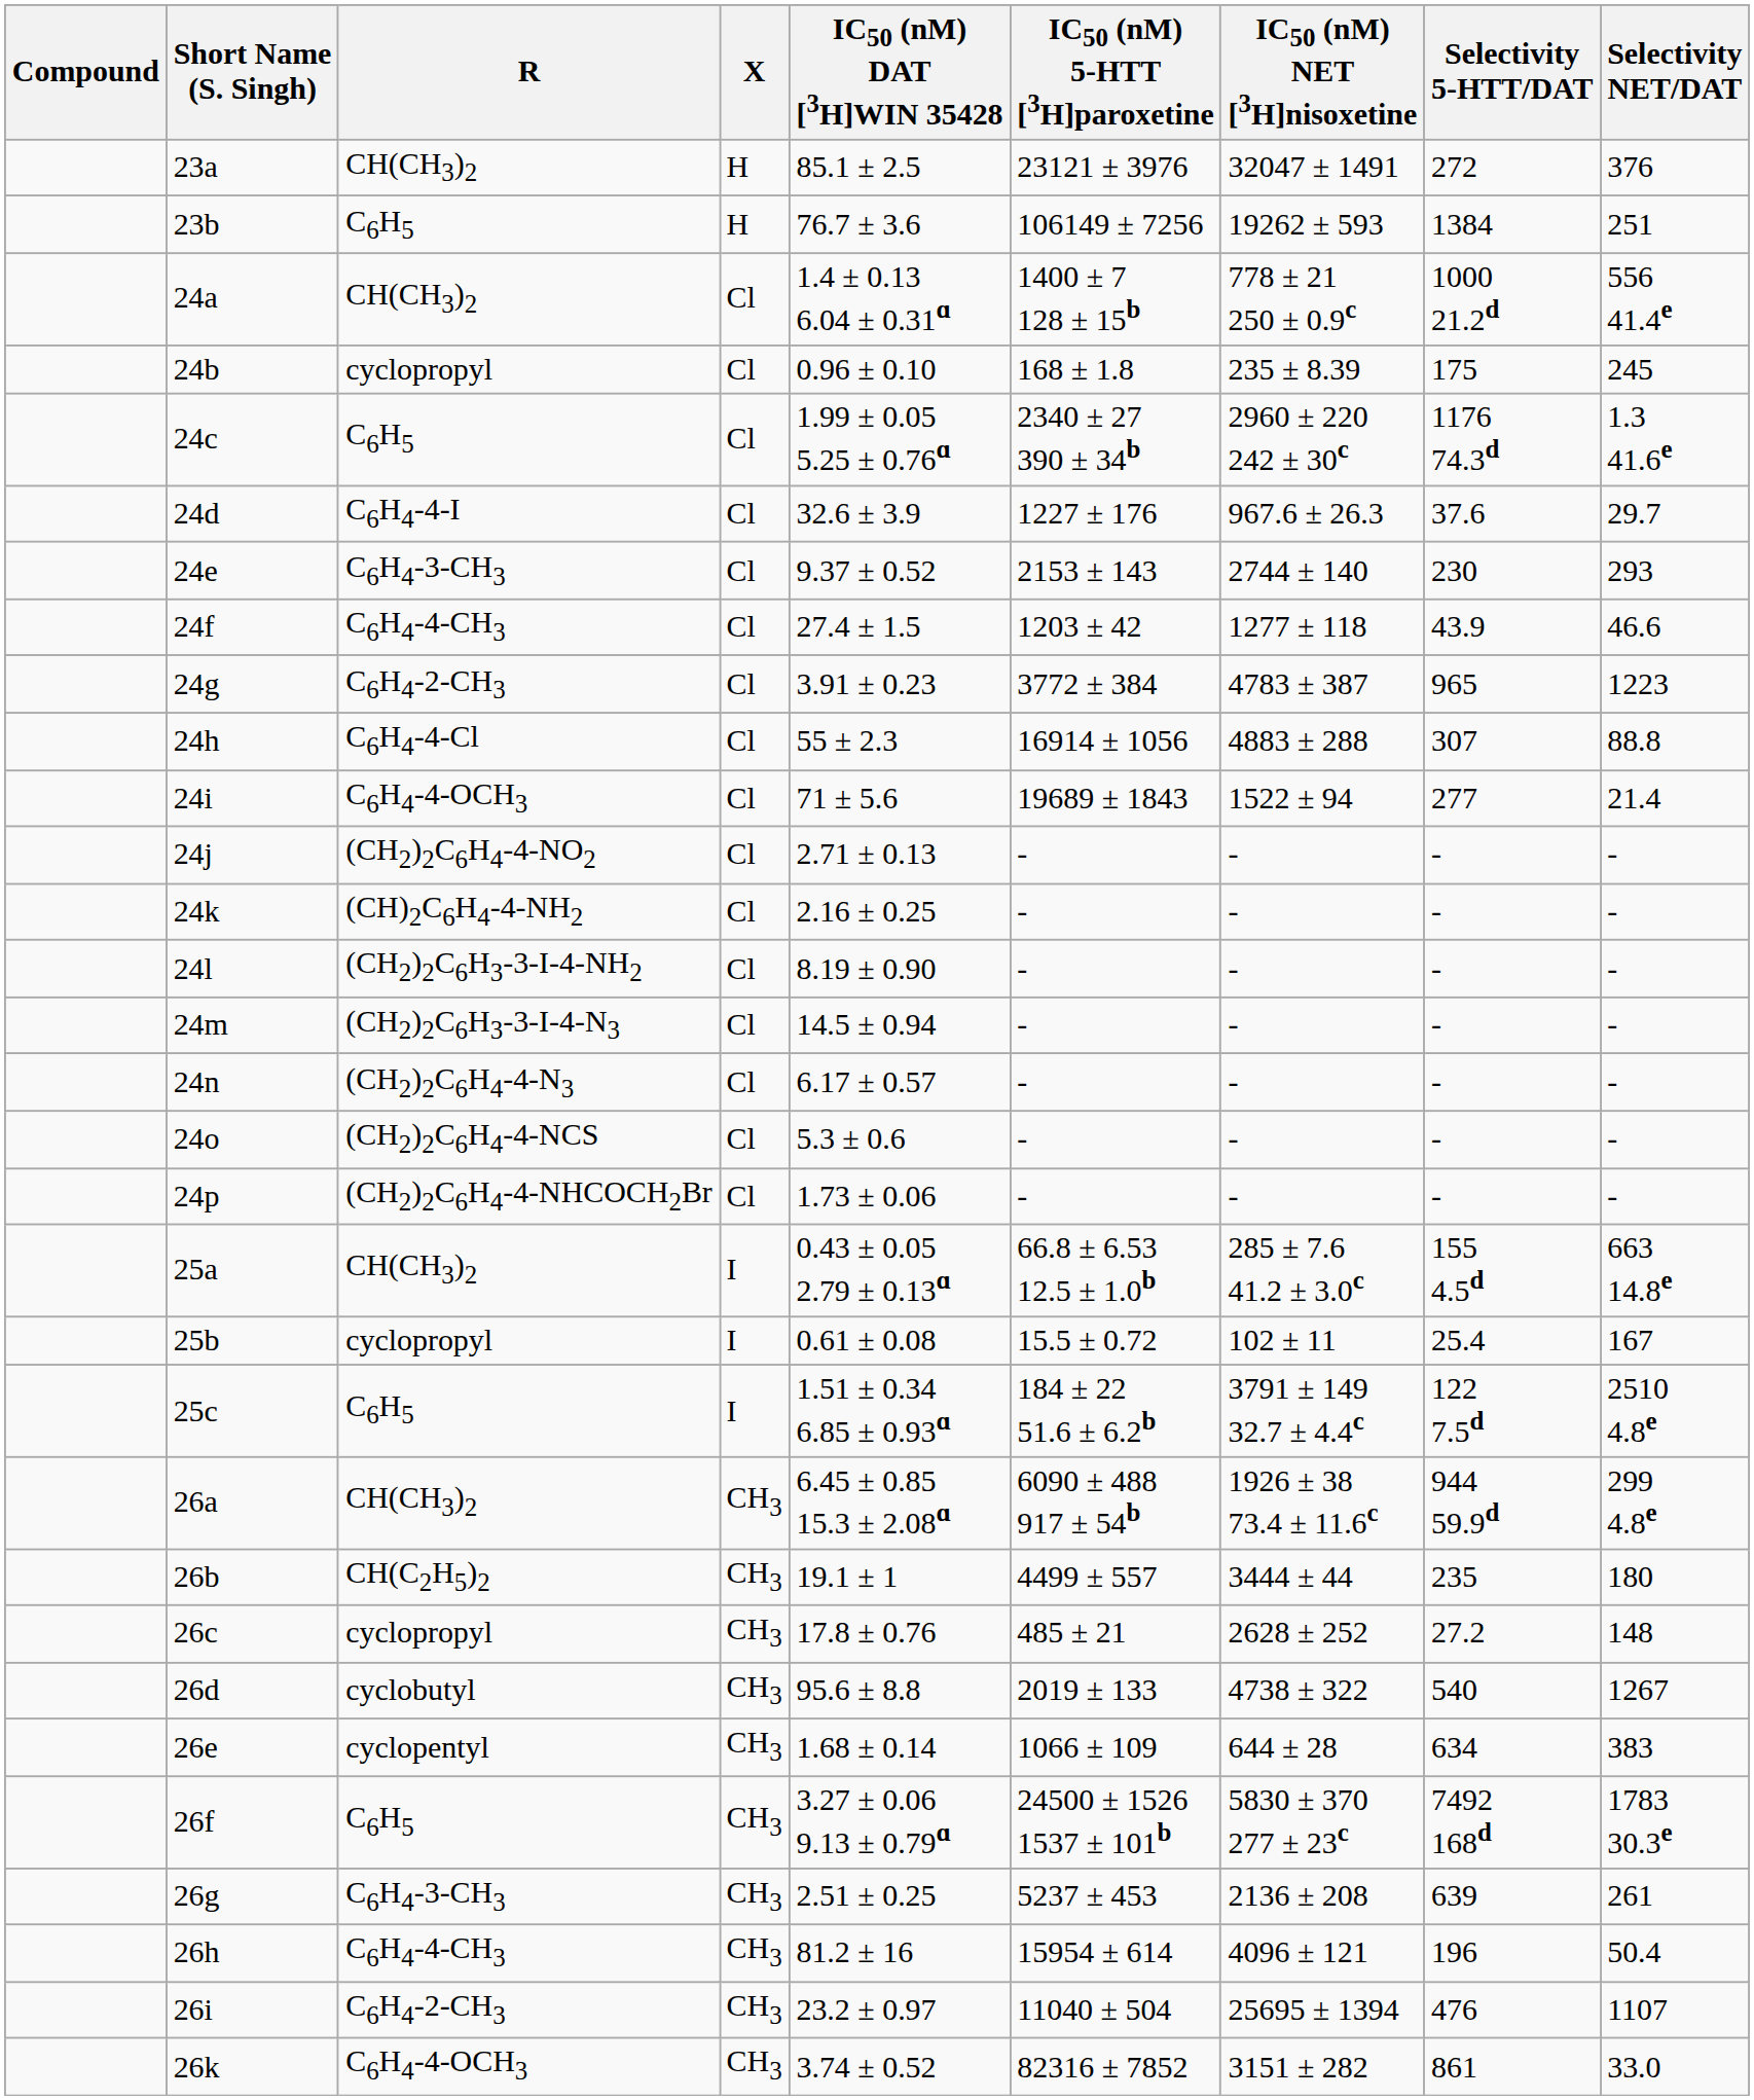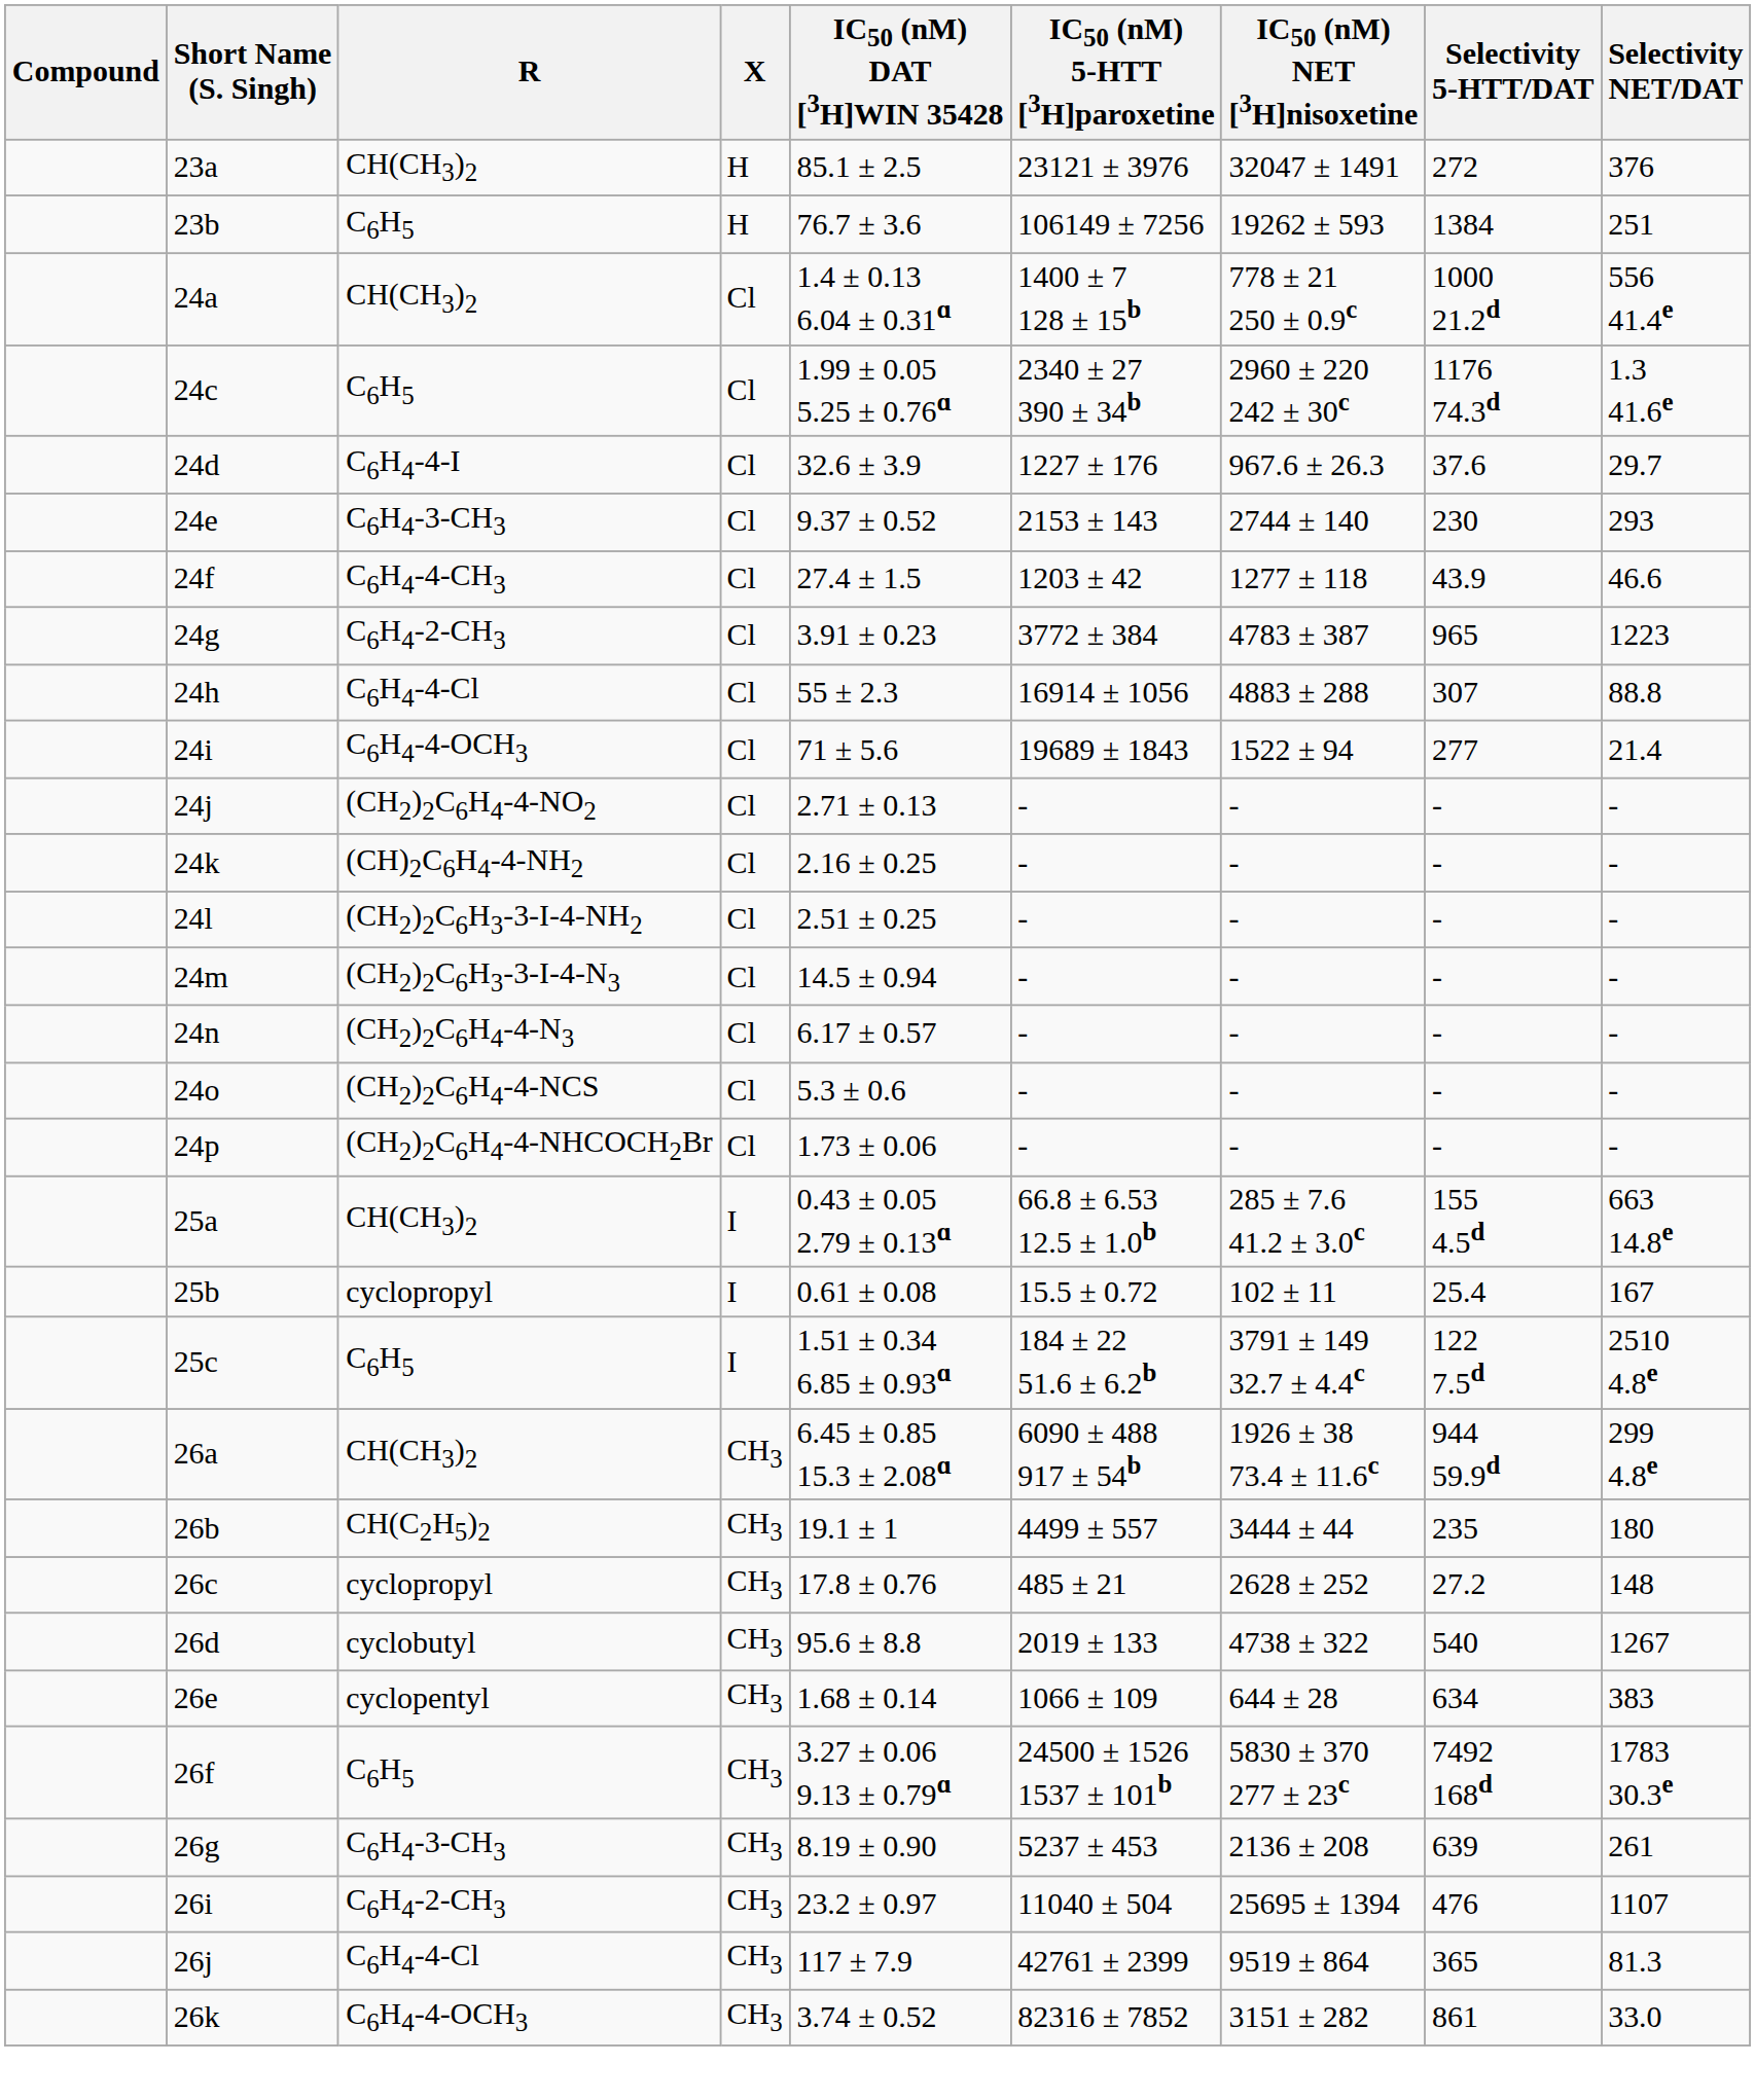- row: 24b | cyclopropyl | Cl | 0.96 ± 0.10 | 168 ± 1.8 | 235 ± 8.39 | 175 | 245
24l | IC50 (nM) DAT [3H]WIN 35428: 8.19 ± 0.90 -> 2.51 ± 0.25
26g | IC50 (nM) DAT [3H]WIN 35428: 2.51 ± 0.25 -> 8.19 ± 0.90
- row: 26h | C6H4-4-CH3 | CH3 | 81.2 ± 16 | 15954 ± 614 | 4096 ± 121 | 196 | 50.4
+ row: 26j | C6H4-4-Cl | CH3 | 117 ± 7.9 | 42761 ± 2399 | 9519 ± 864 | 365 | 81.3
